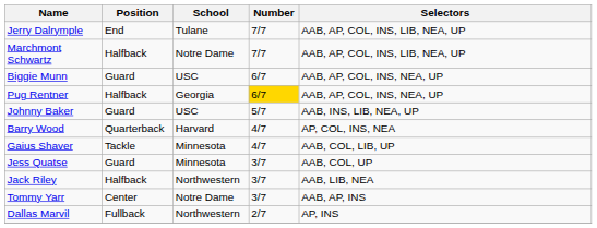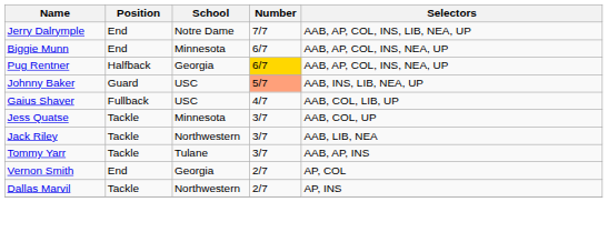Jerry Dalrymple | School: Tulane -> Notre Dame
- row: Marchmont Schwartz | Halfback | Notre Dame | 7/7 | AAB, AP, COL, INS, LIB, NEA, UP
Biggie Munn | Position: Guard -> End
Biggie Munn | School: USC -> Minnesota
Johnny Baker | Number: no background -> lightsalmon background
- row: Barry Wood | Quarterback | Harvard | 4/7 | AP, COL, INS, NEA
Gaius Shaver | Position: Tackle -> Fullback
Gaius Shaver | School: Minnesota -> USC
Jess Quatse | Position: Guard -> Tackle
Jack Riley | Position: Halfback -> Tackle
Tommy Yarr | Position: Center -> Tackle
Tommy Yarr | School: Notre Dame -> Tulane
+ row: Vernon Smith | End | Georgia | 2/7 | AP, COL
Dallas Marvil | Position: Fullback -> Tackle
